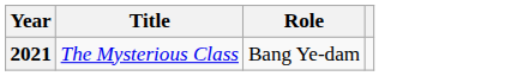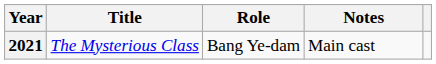+ column: Notes | Main cast
